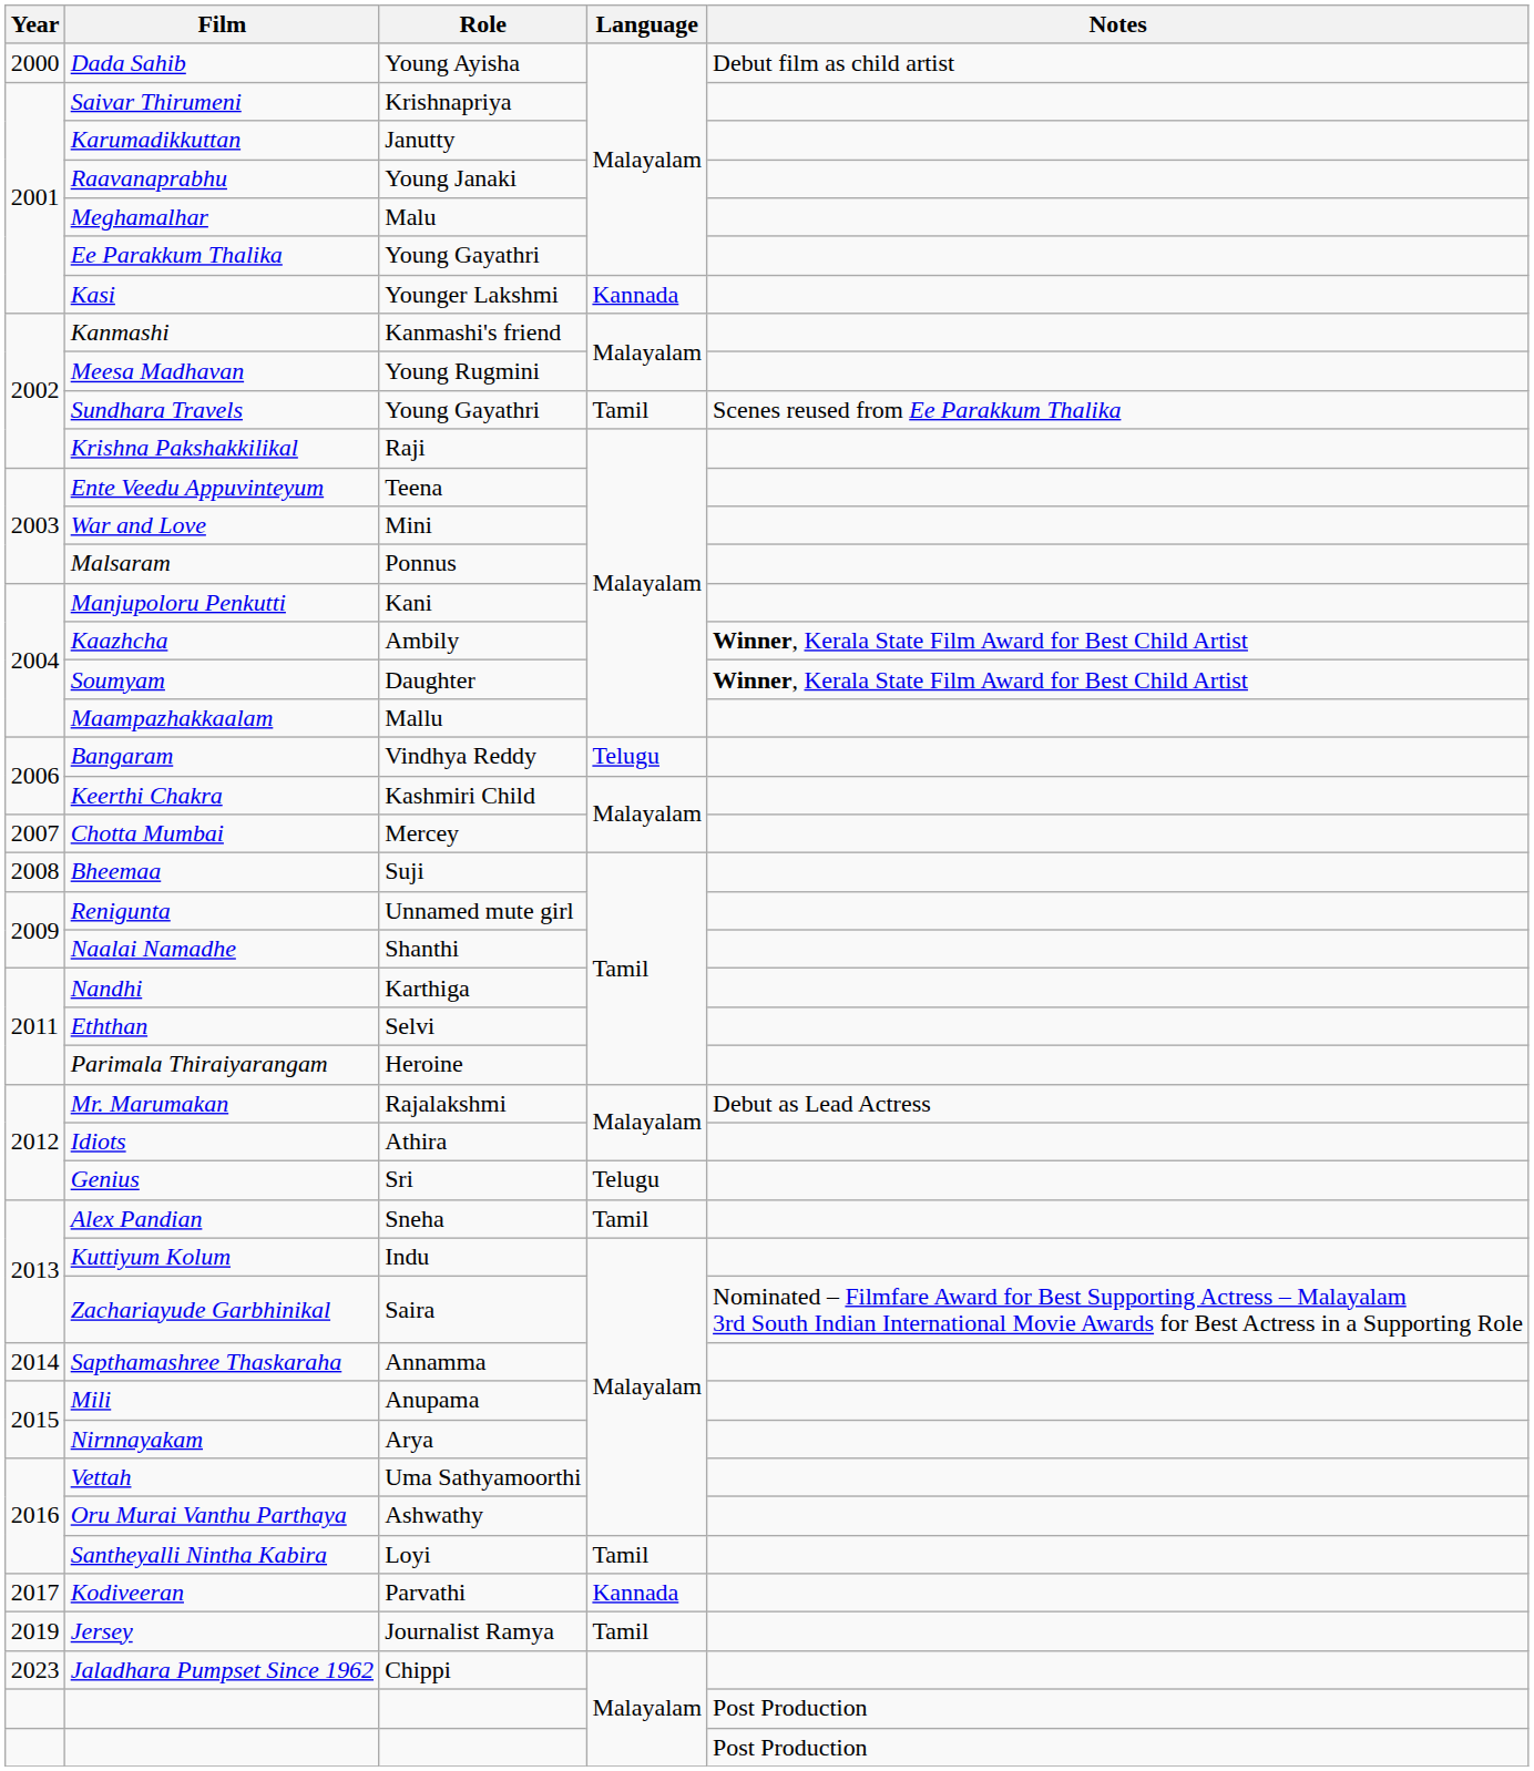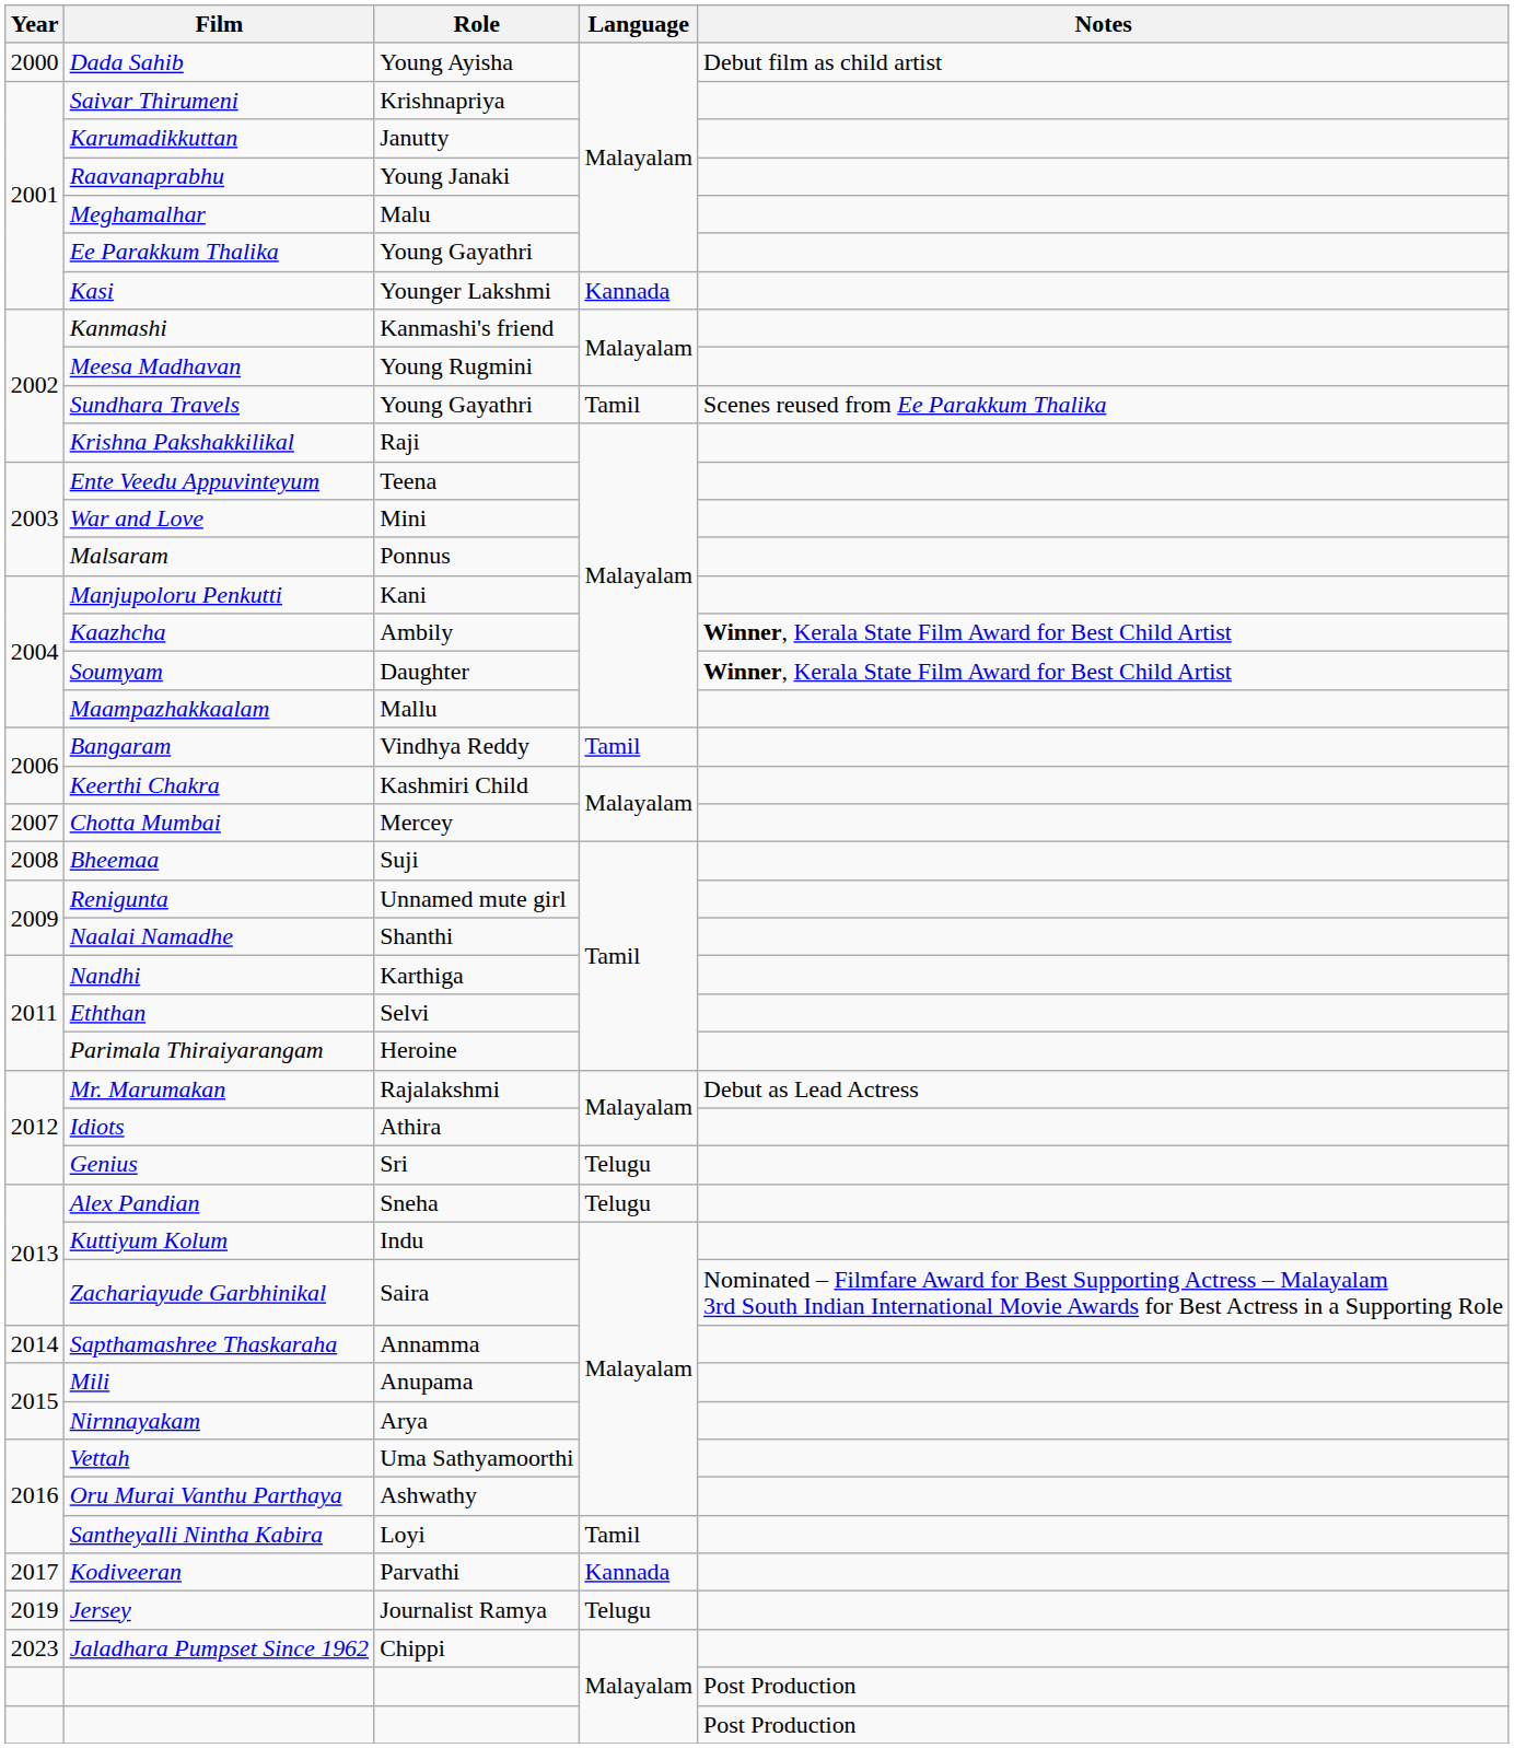Bangaram | Language: Telugu -> Tamil
Alex Pandian | Language: Tamil -> Telugu
Jersey | Language: Tamil -> Telugu
